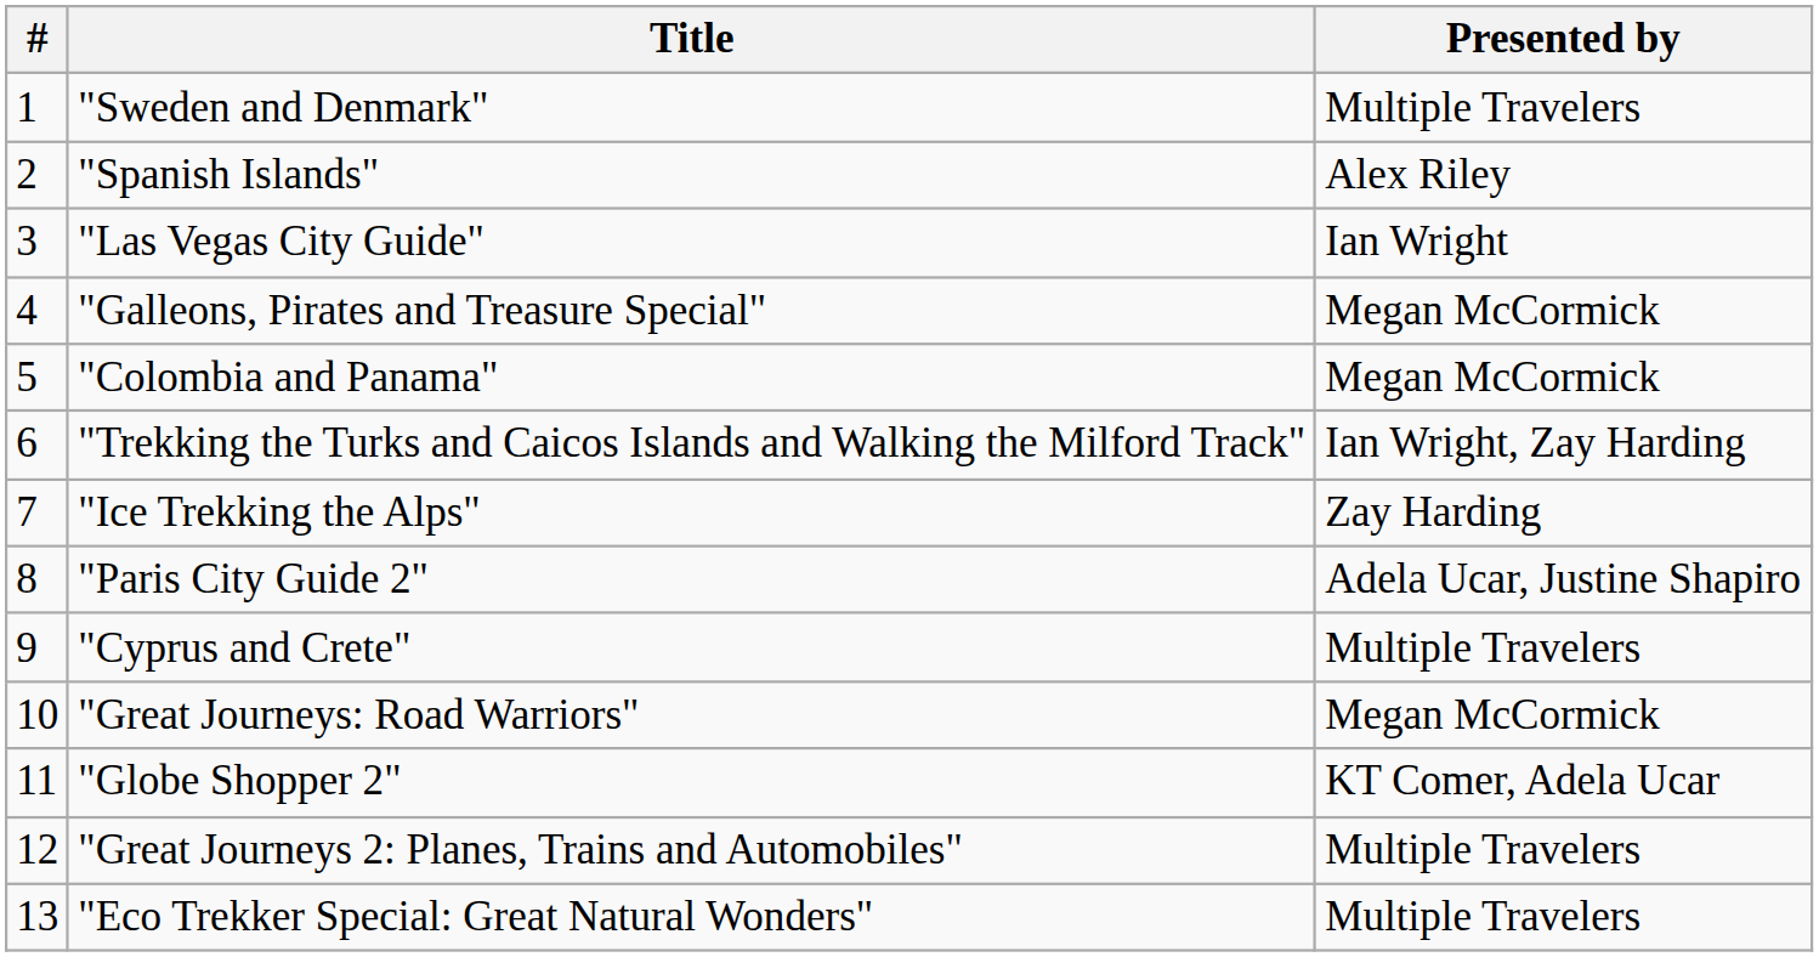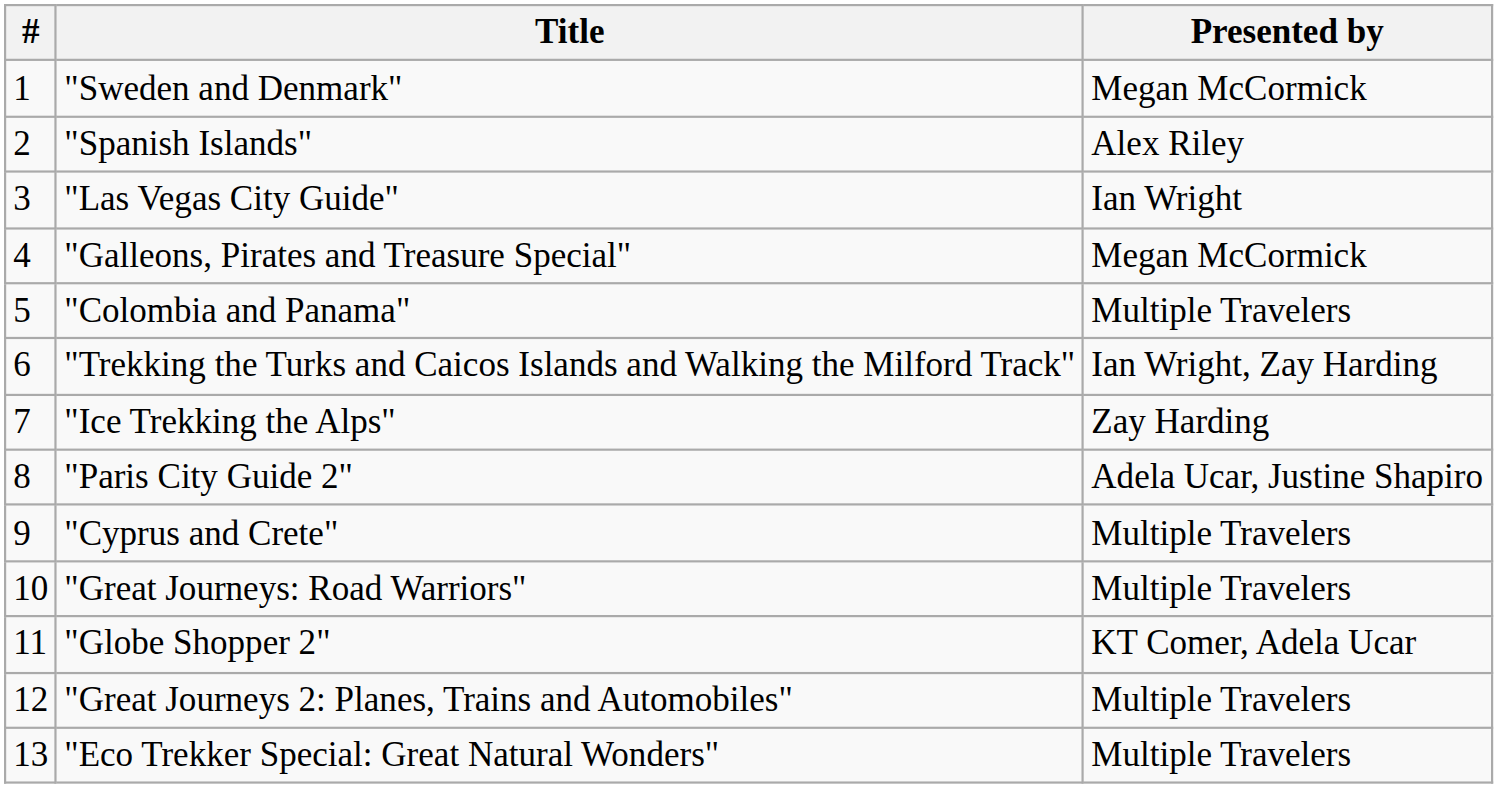"Sweden and Denmark" | Presented by: Multiple Travelers -> Megan McCormick
"Colombia and Panama" | Presented by: Megan McCormick -> Multiple Travelers
"Great Journeys: Road Warriors" | Presented by: Megan McCormick -> Multiple Travelers
